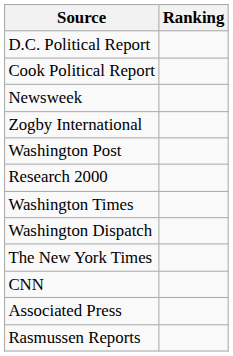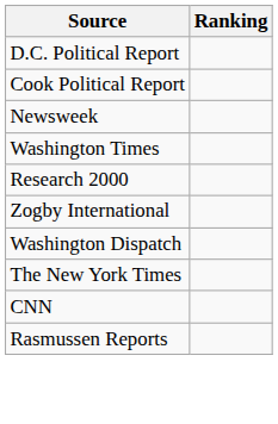rows swapped: Zogby International <-> Washington Times
- row: Washington Post
- row: Associated Press
